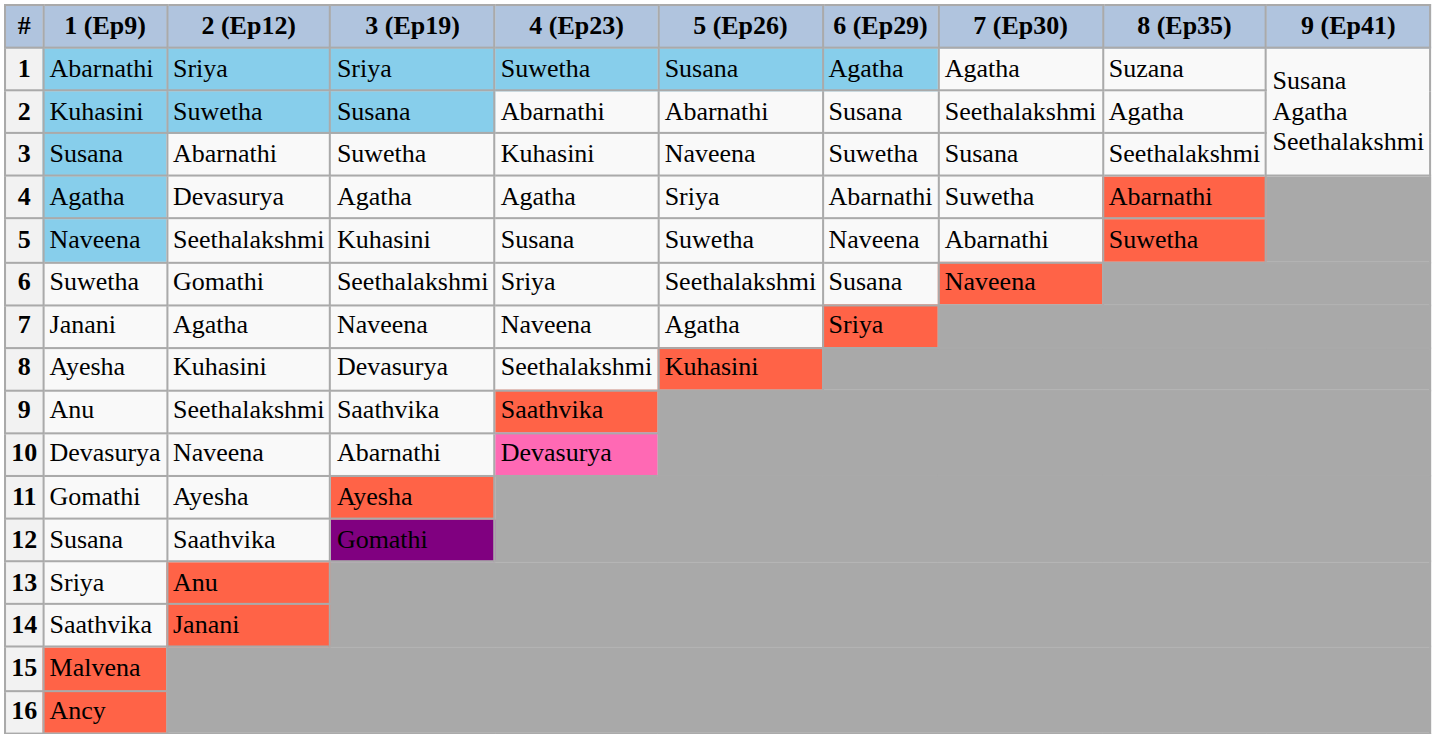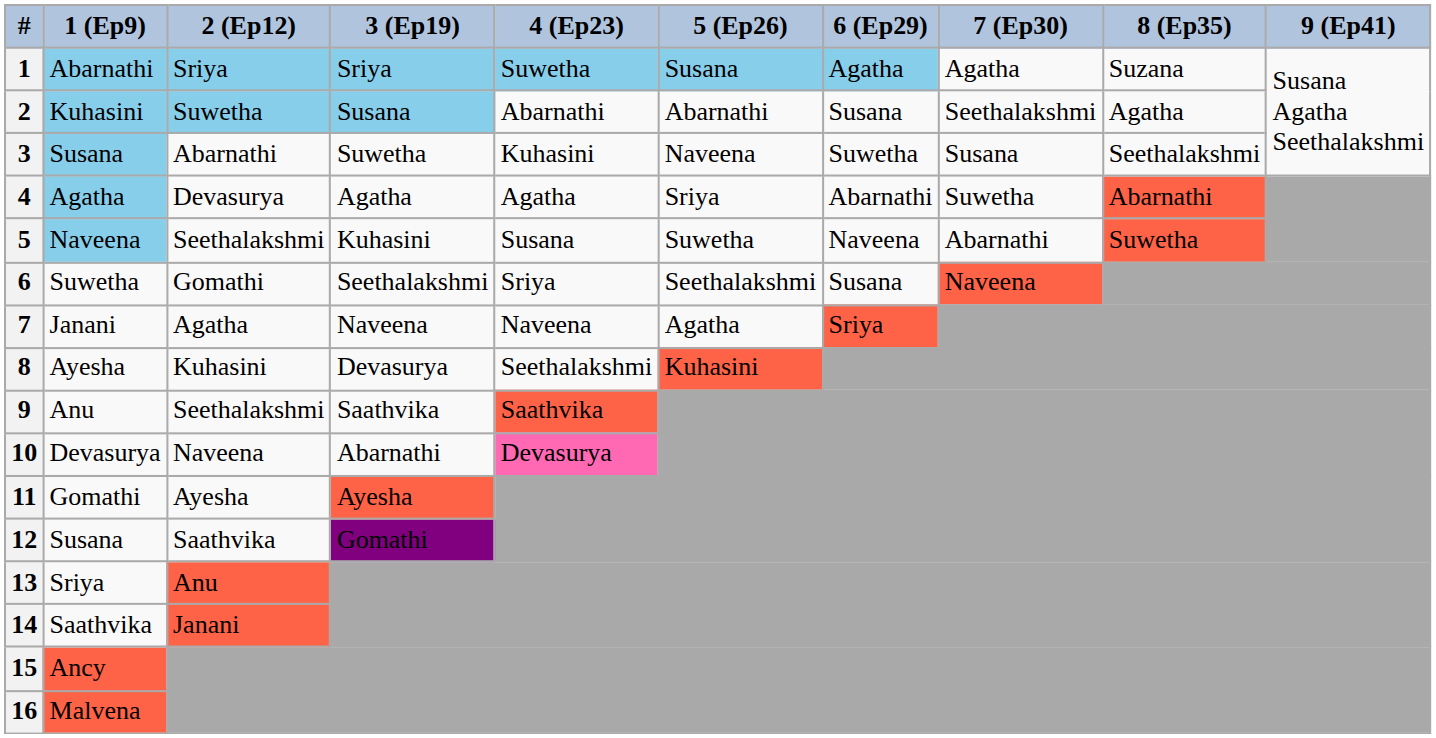15 | 1 (Ep9): Malvena -> Ancy
16 | 1 (Ep9): Ancy -> Malvena
